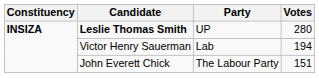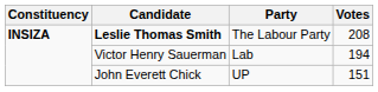Leslie Thomas Smith | Party: UP -> The Labour Party
Leslie Thomas Smith | Votes: 280 -> 208
John Everett Chick | Party: The Labour Party -> UP
